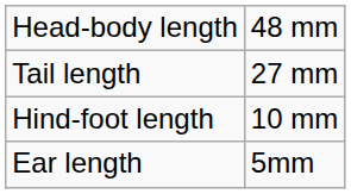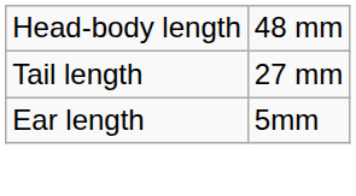- row: Hind-foot length | 10 mm
